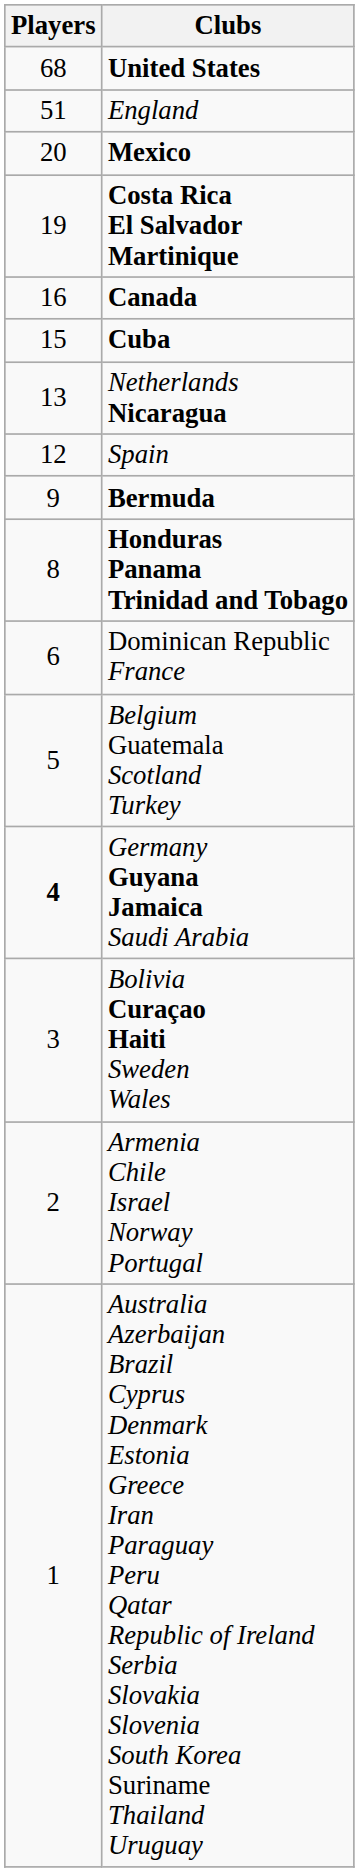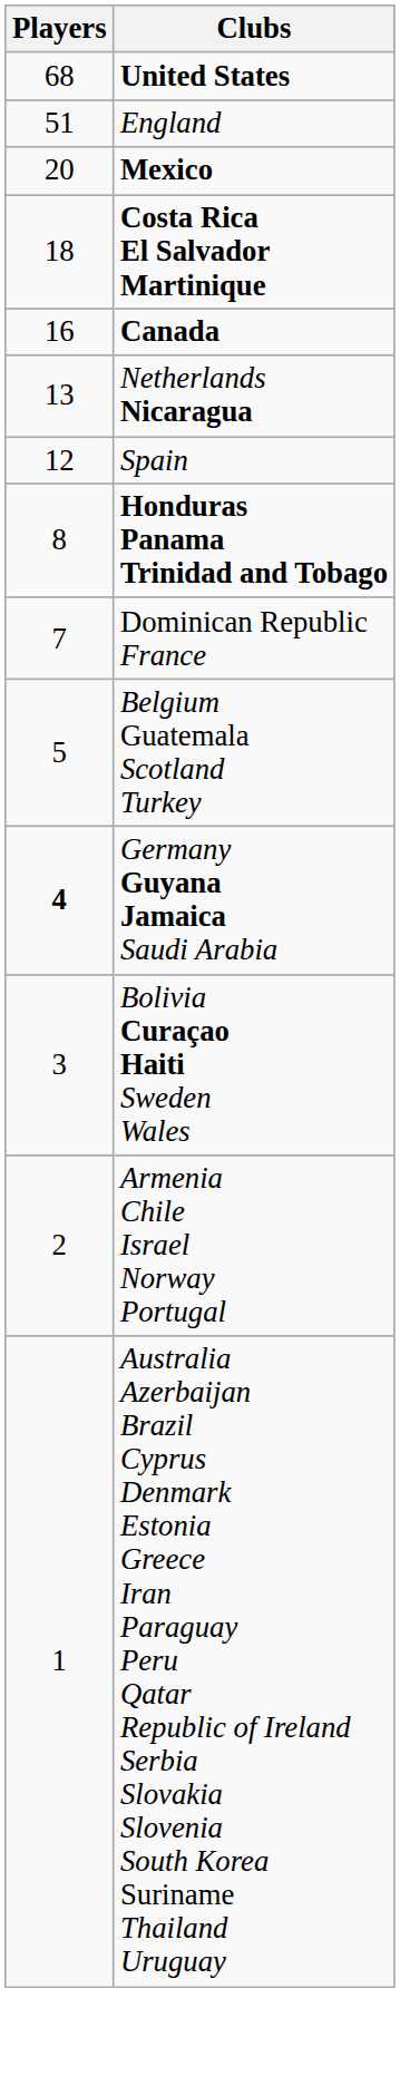Costa Rica El Salvador Martinique | Players: 19 -> 18
- row: 15 | Cuba
- row: 9 | Bermuda
Dominican Republic France | Players: 6 -> 7
